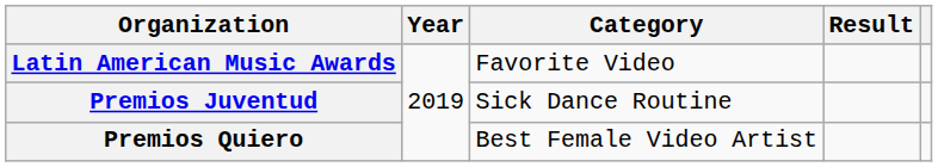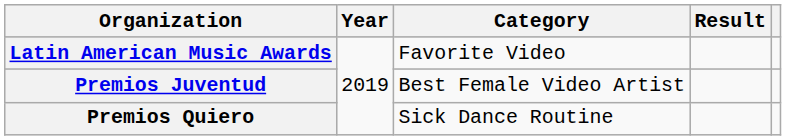Premios Juventud | Category: Sick Dance Routine -> Best Female Video Artist
Premios Quiero | Category: Best Female Video Artist -> Sick Dance Routine
